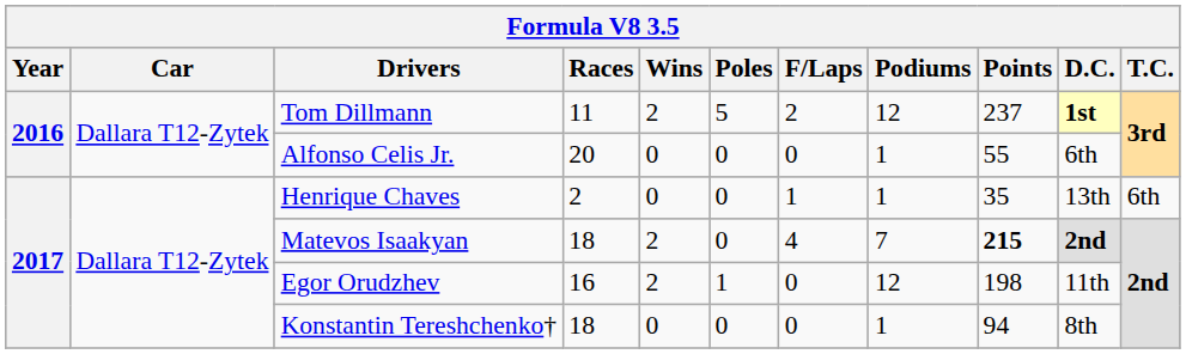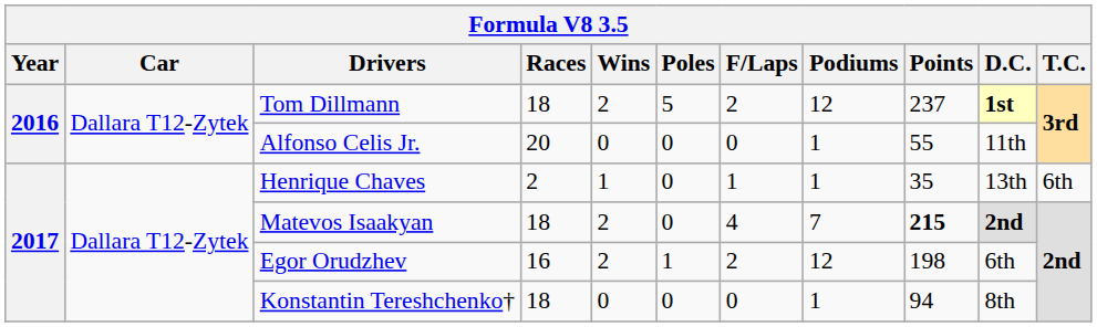Tom Dillmann | Races: 11 -> 18
Alfonso Celis Jr. | D.C.: 6th -> 11th
Henrique Chaves | Wins: 0 -> 1
Egor Orudzhev | F/Laps: 0 -> 2
Egor Orudzhev | D.C.: 11th -> 6th
